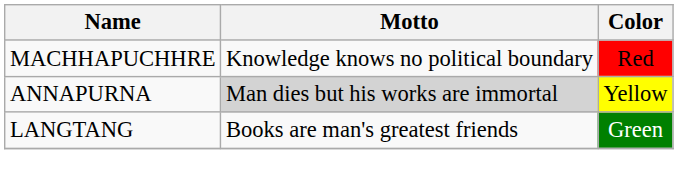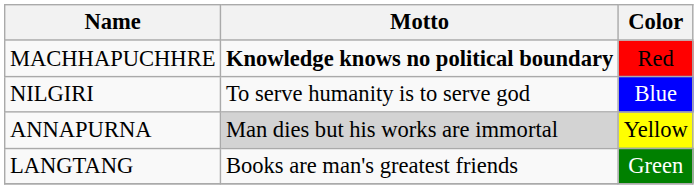MACHHAPUCHHRE | Motto: normal -> bold
+ row: NILGIRI | To serve humanity is to serve god | Blue
